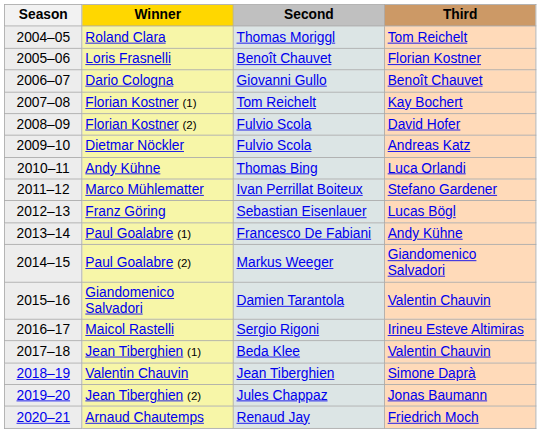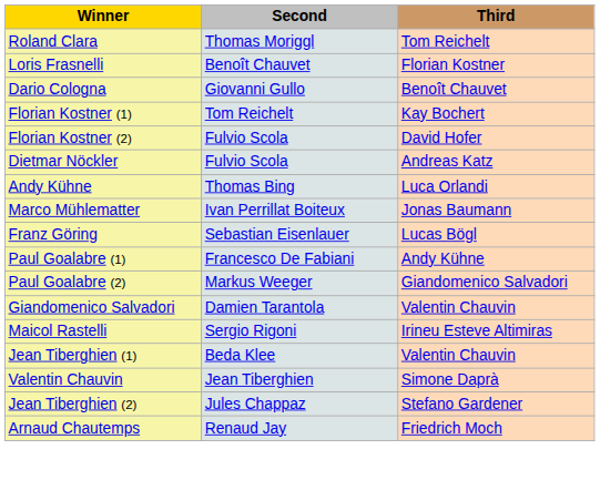- column: Season | 2004–05 | 2005–06 | 2006–07 | 2007–08 | 2008–09 | 2009–10 | 2010–11 | 2011–12 | 2012–13 | 2013–14 | 2014–15 | 2015–16 | 2016–17 | 2017–18 | 2018–19 | 2019–20 | 2020–21
Marco Mühlematter | Third: Stefano Gardener -> Jonas Baumann
Jean Tiberghien (2) | Third: Jonas Baumann -> Stefano Gardener
